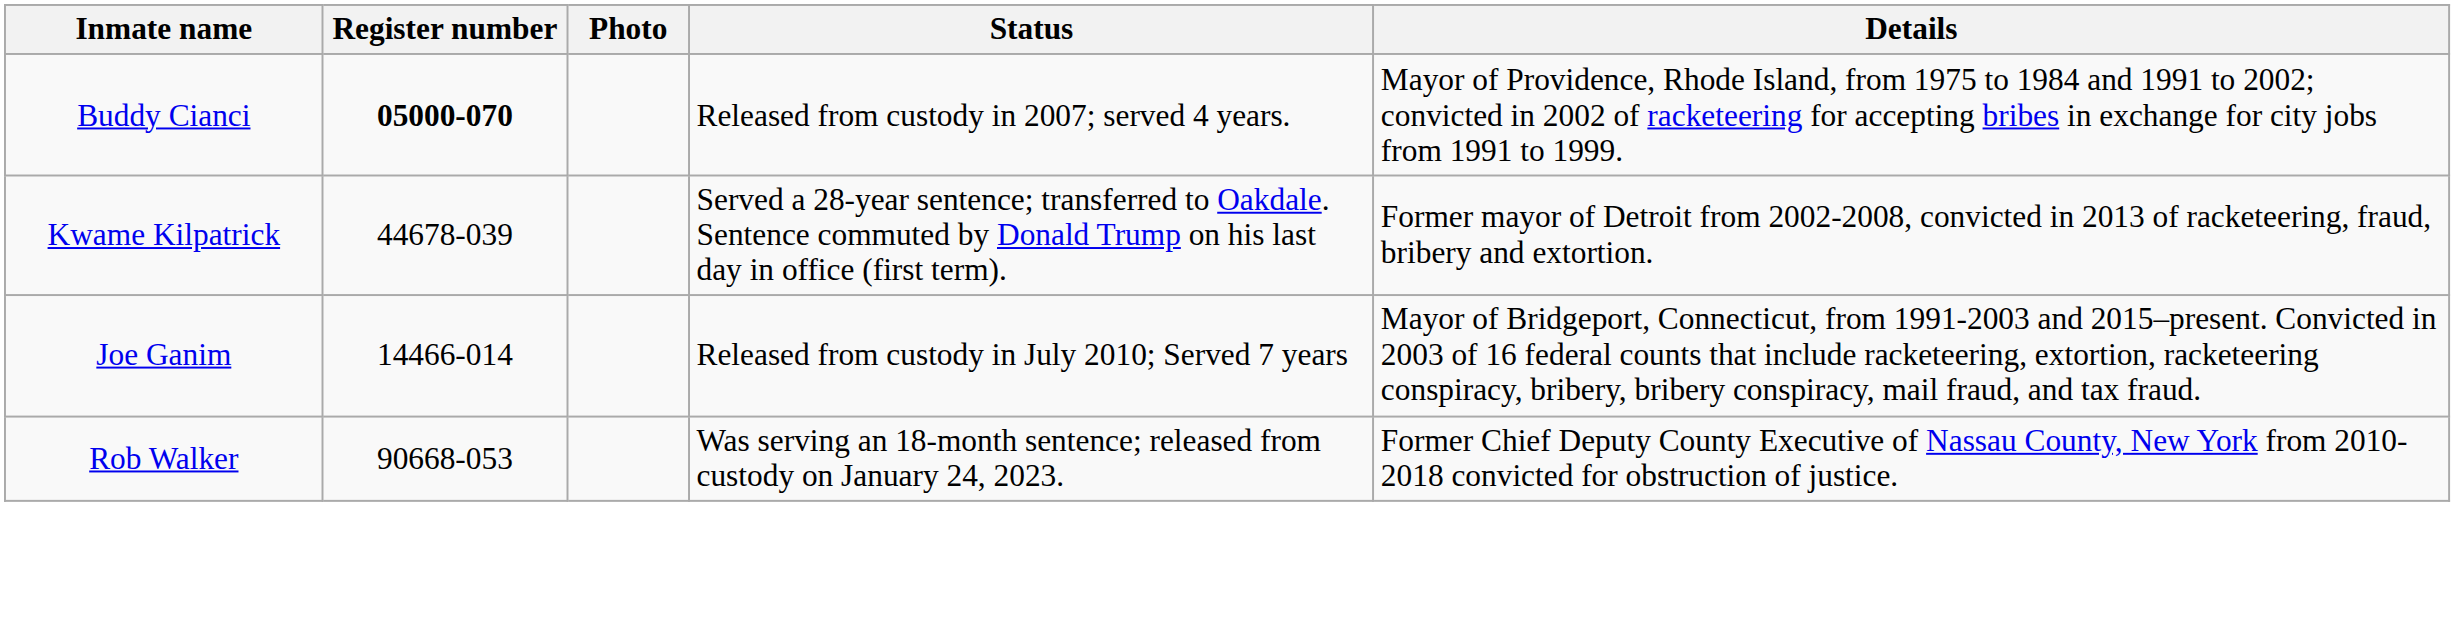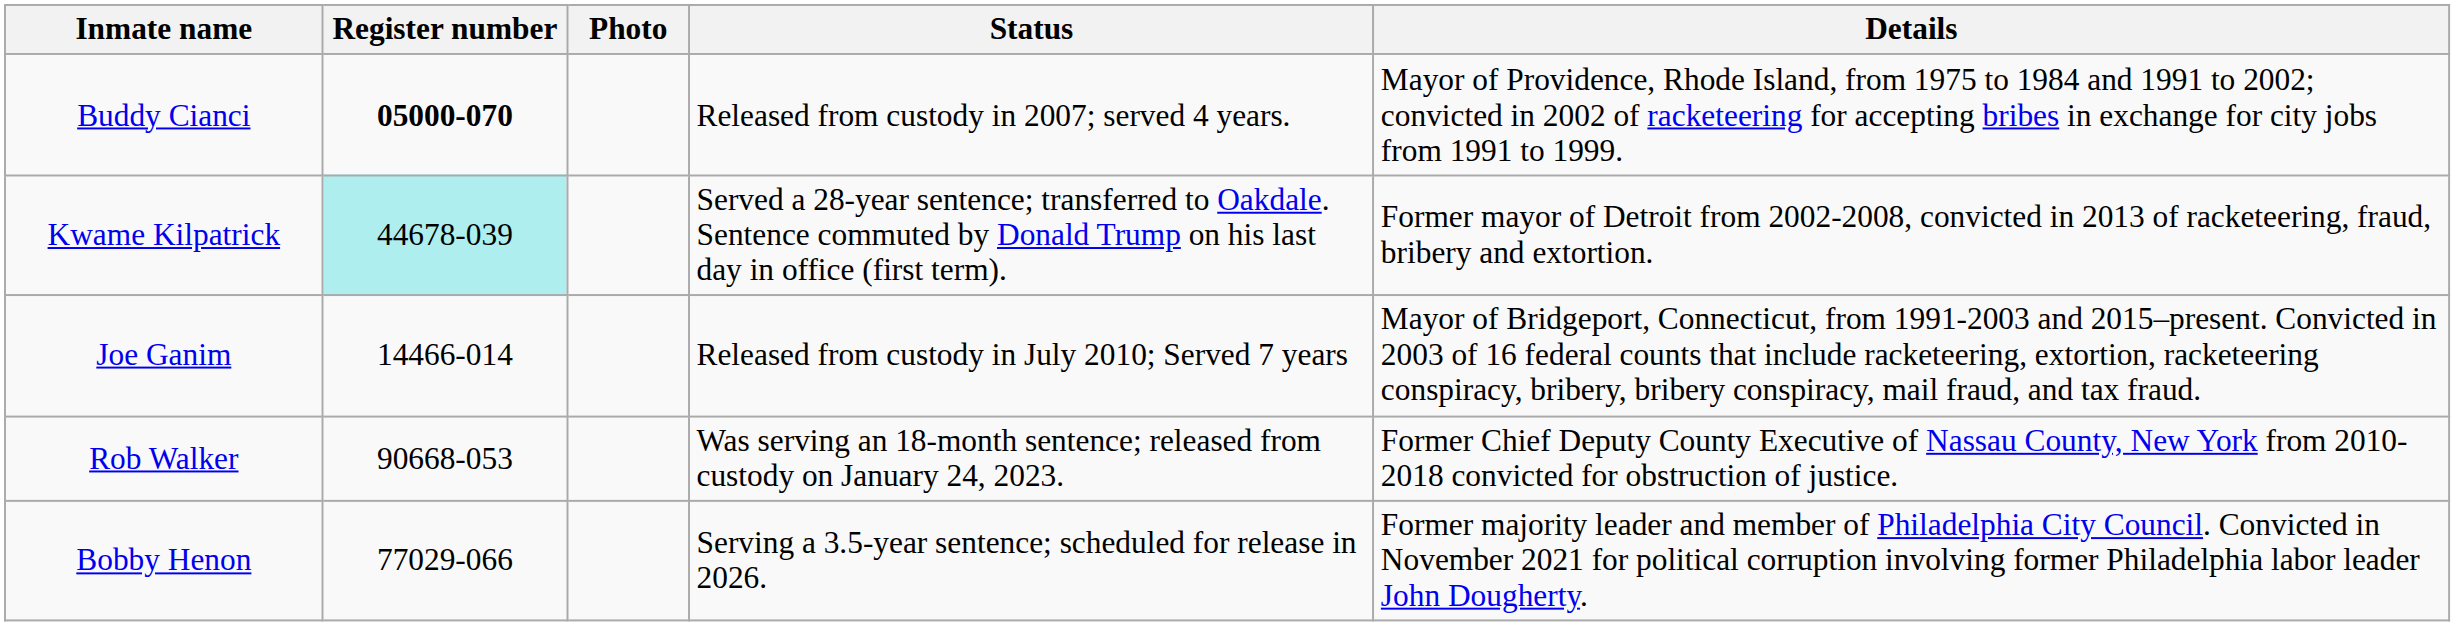Kwame Kilpatrick | Register number: no background -> paleturquoise background
+ row: Bobby Henon | 77029-066 | Serving a 3.5-year sentence; scheduled for release in 2026. | Former majority leader and member of Philadelphia City Council. Convicted in November 2021 for political corruption involving former Philadelphia labor leader John Dougherty.
